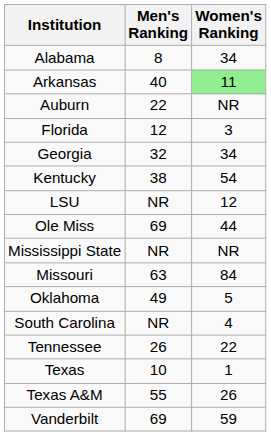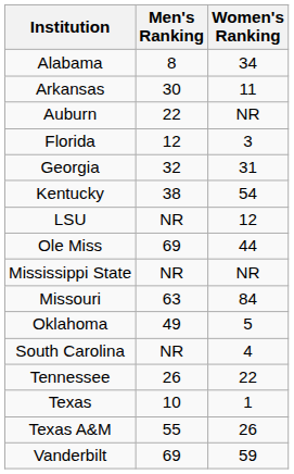Arkansas | Men's Ranking: 40 -> 30
Arkansas | Women's Ranking: lightgreen background -> no background
Georgia | Women's Ranking: 34 -> 31
